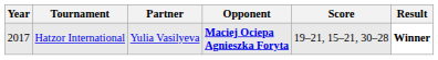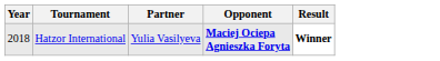- column: Score | 19–21, 15–21, 30–28
Hatzor International | Year: 2017 -> 2018
